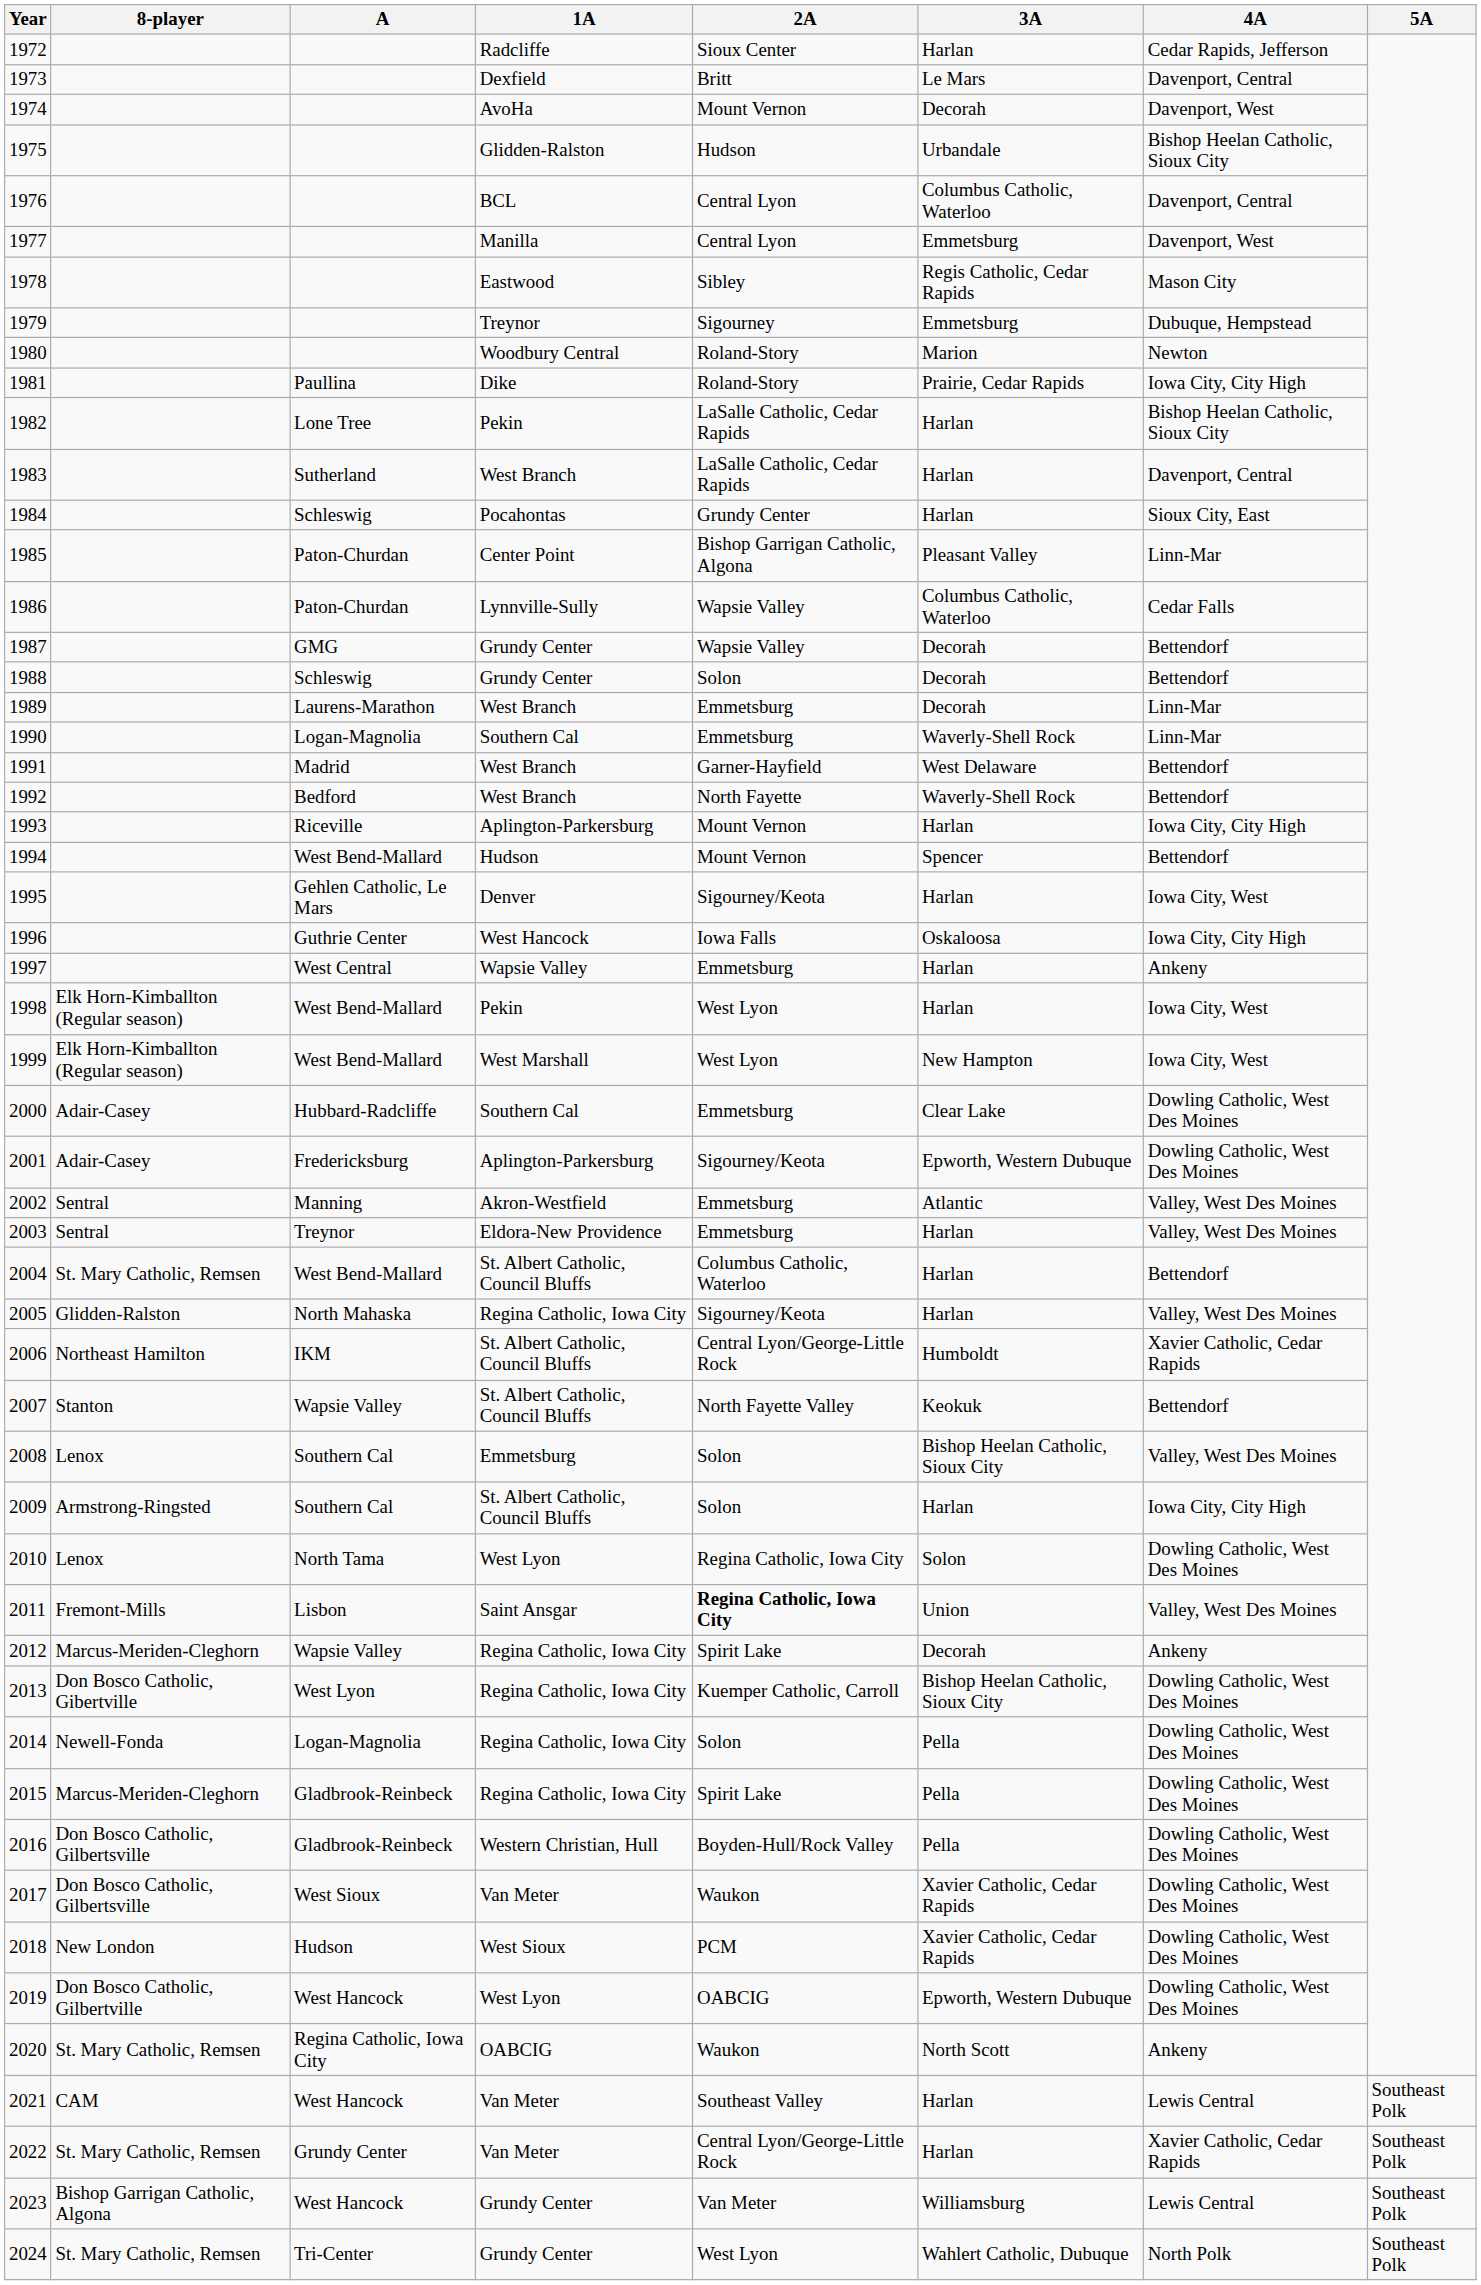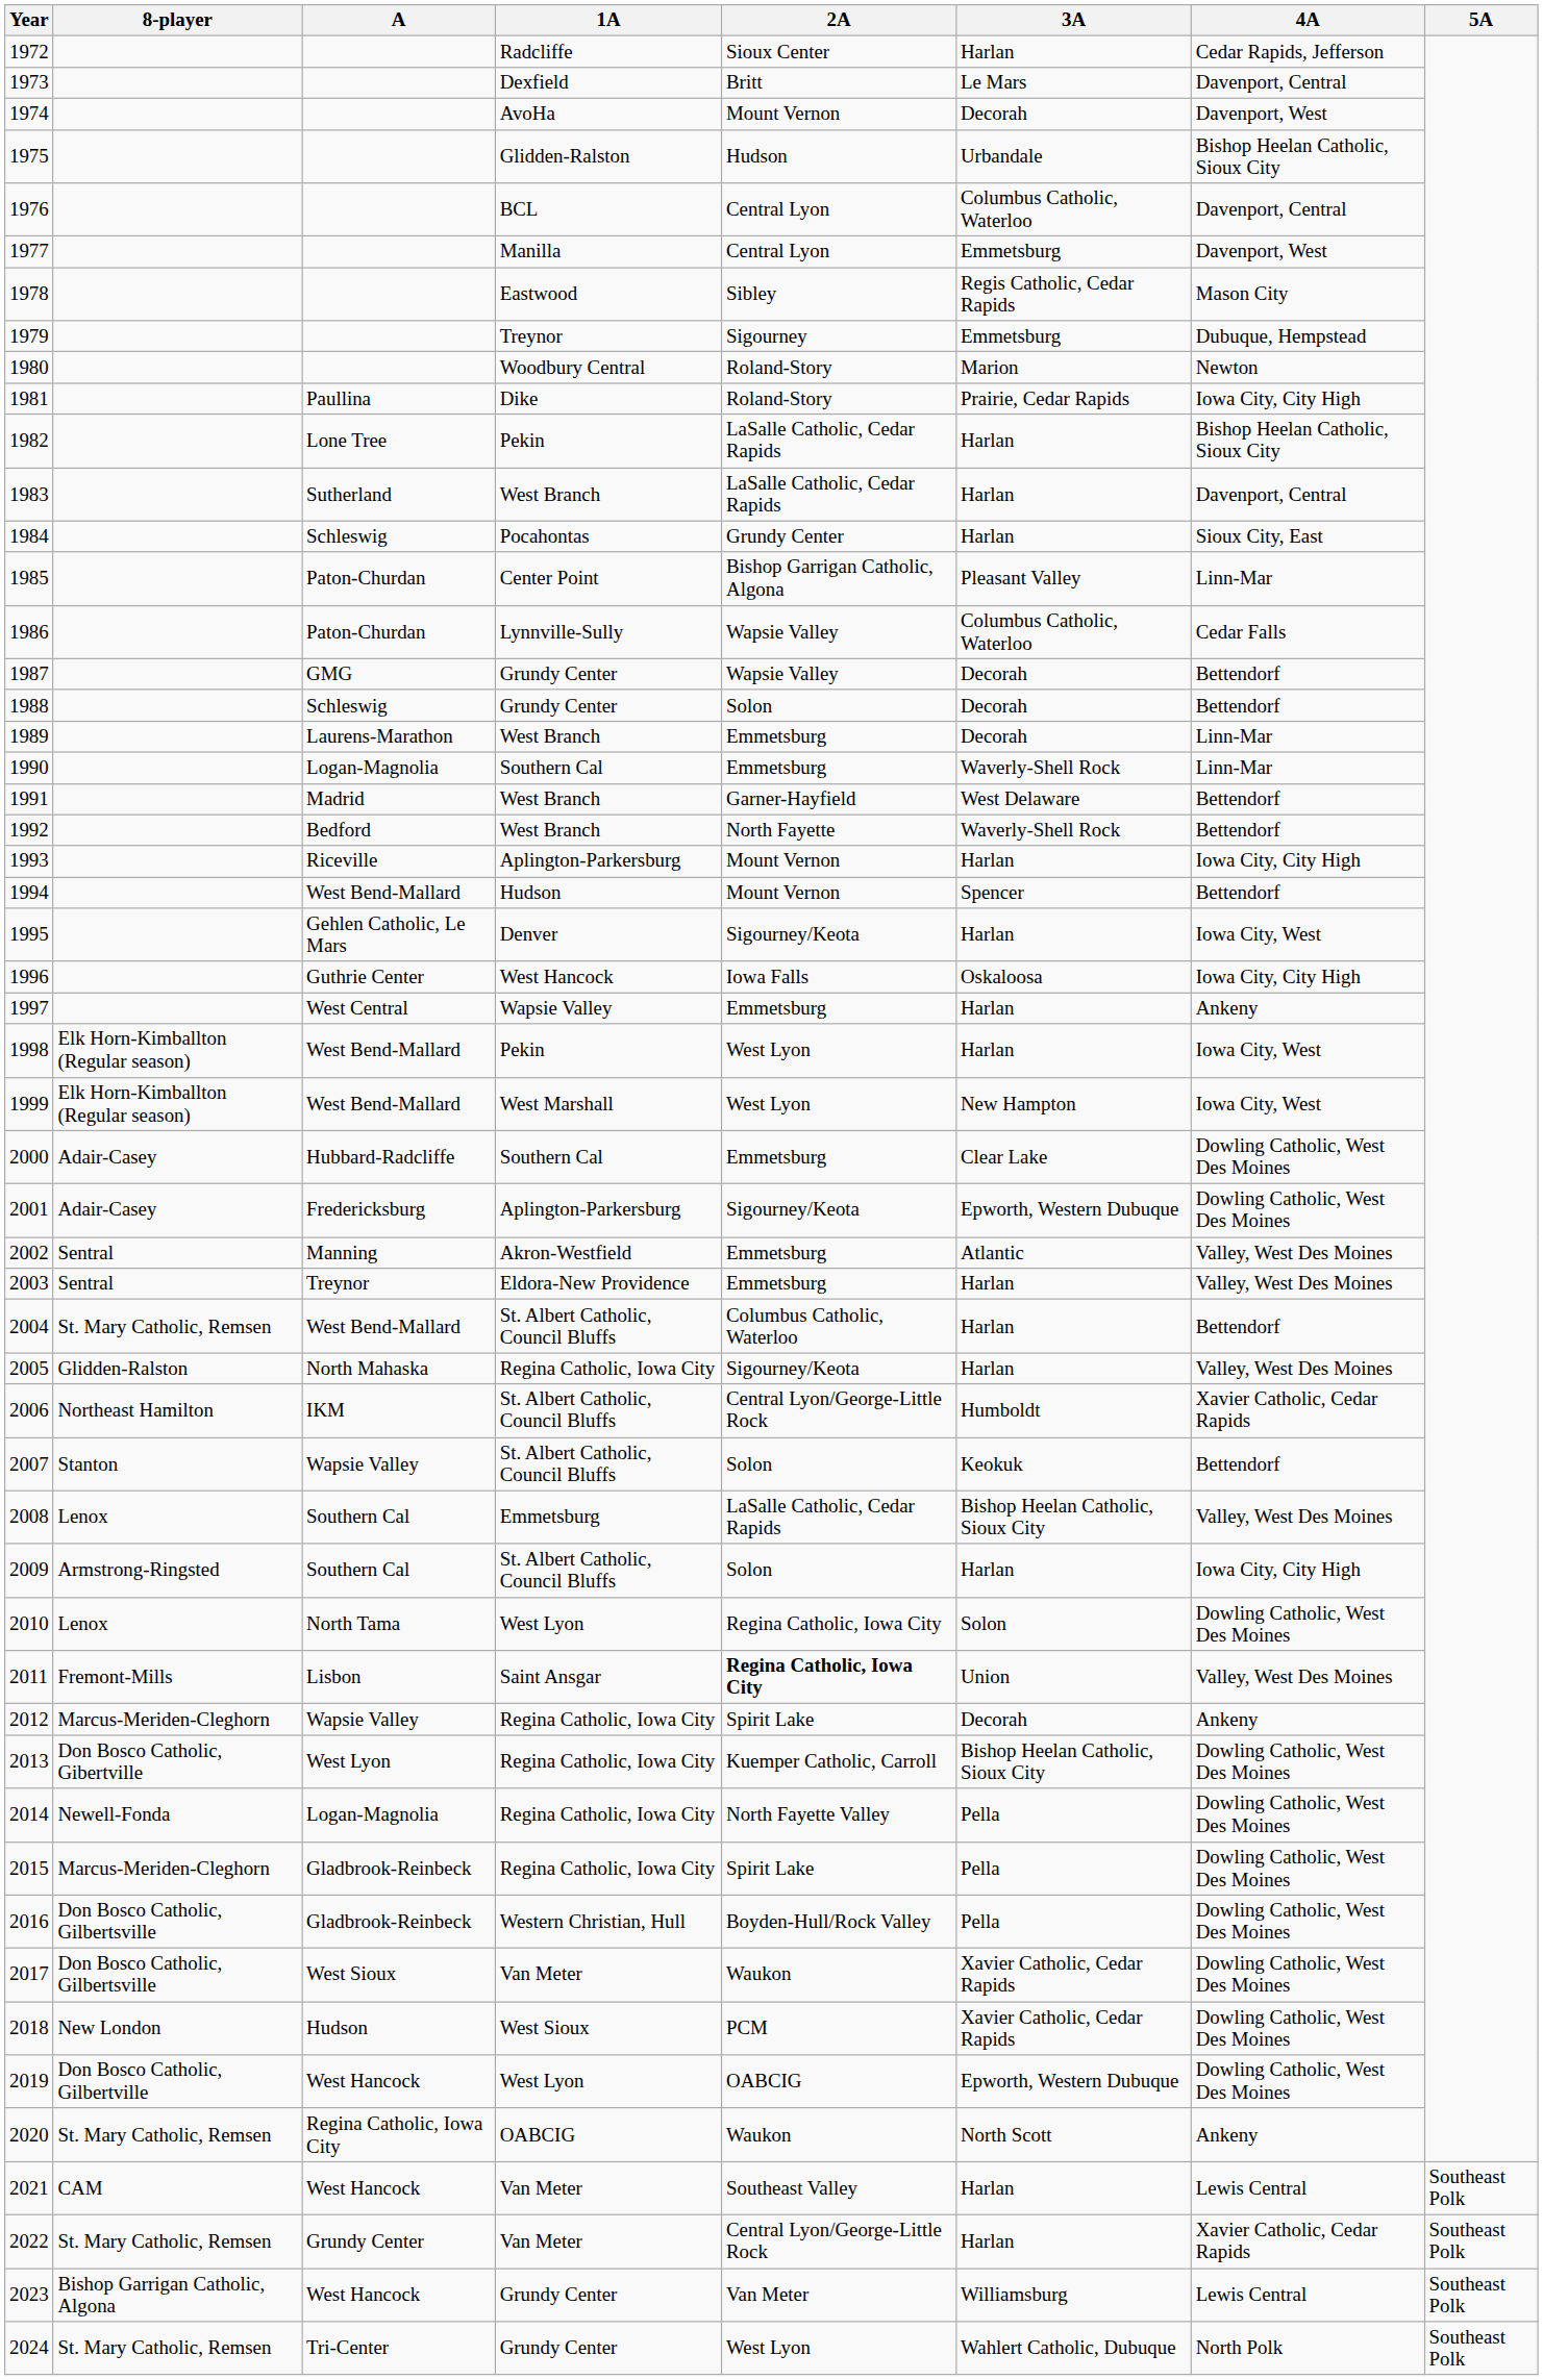2007 | 2A: North Fayette Valley -> Solon
2008 | 2A: Solon -> LaSalle Catholic, Cedar Rapids
2014 | 2A: Solon -> North Fayette Valley
